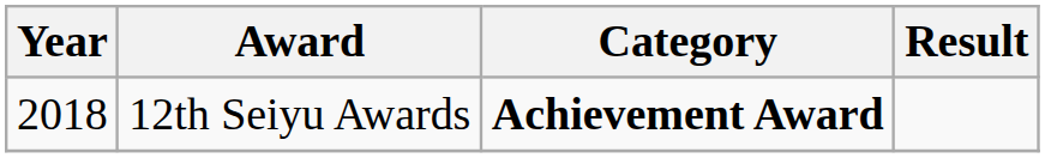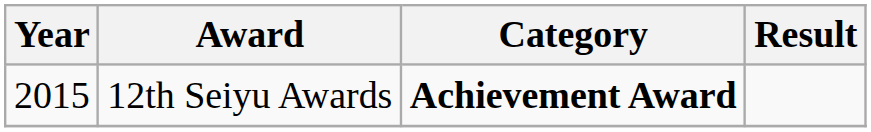12th Seiyu Awards | Year: 2018 -> 2015
